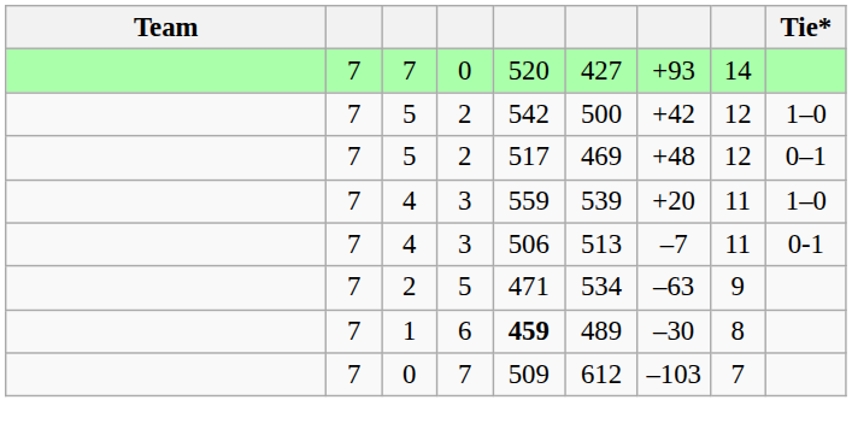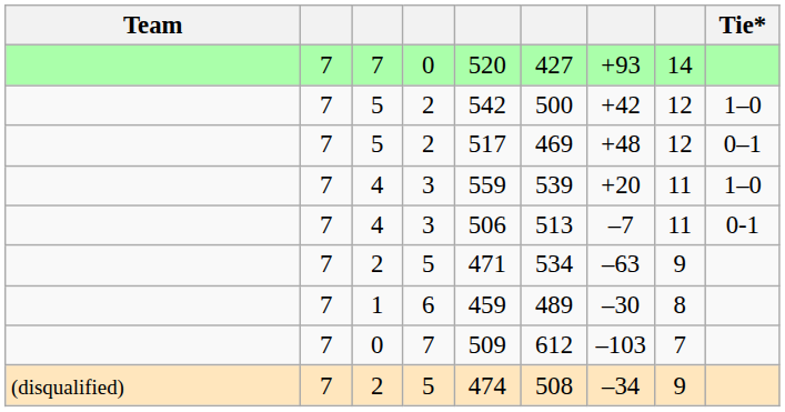1 | column 5: bold -> normal
+ row: (disqualified) | 7 | 2 | 5 | 474 | 508 | –34 | 9
